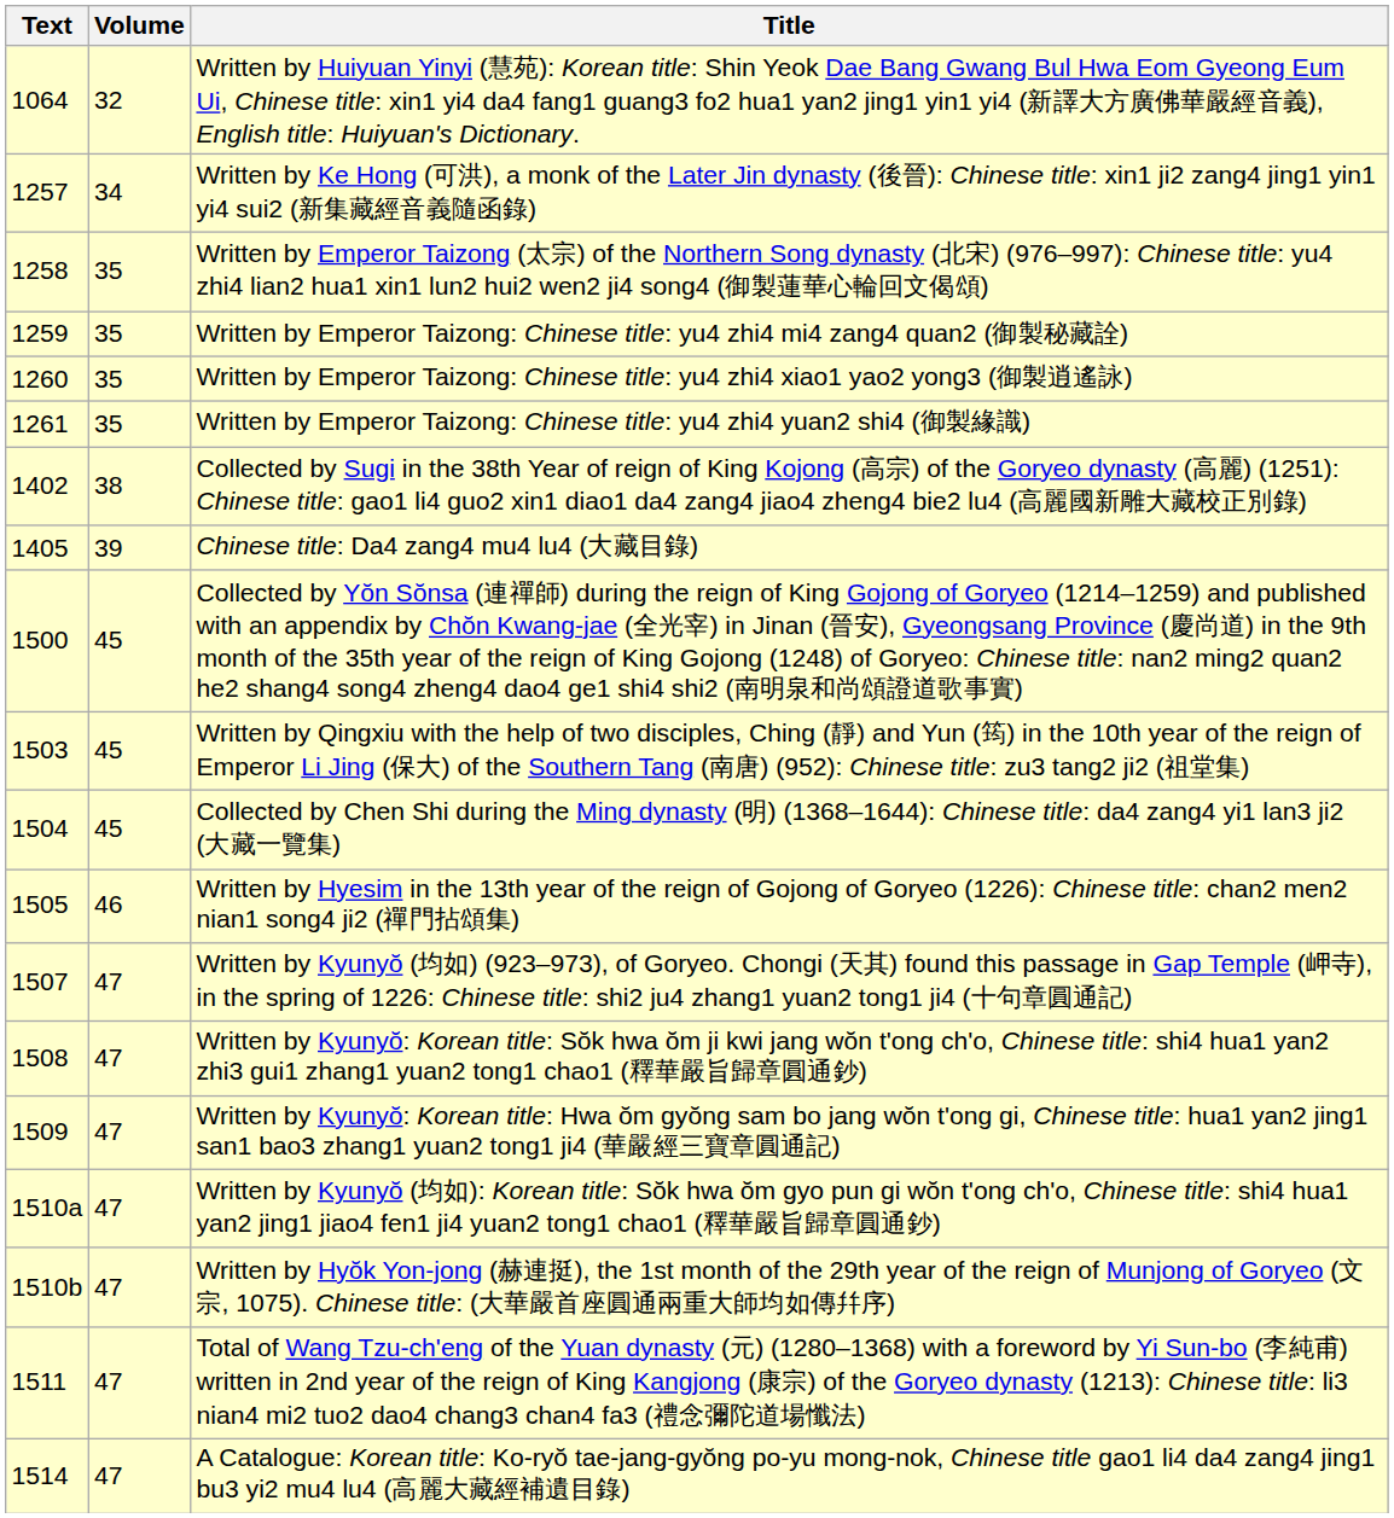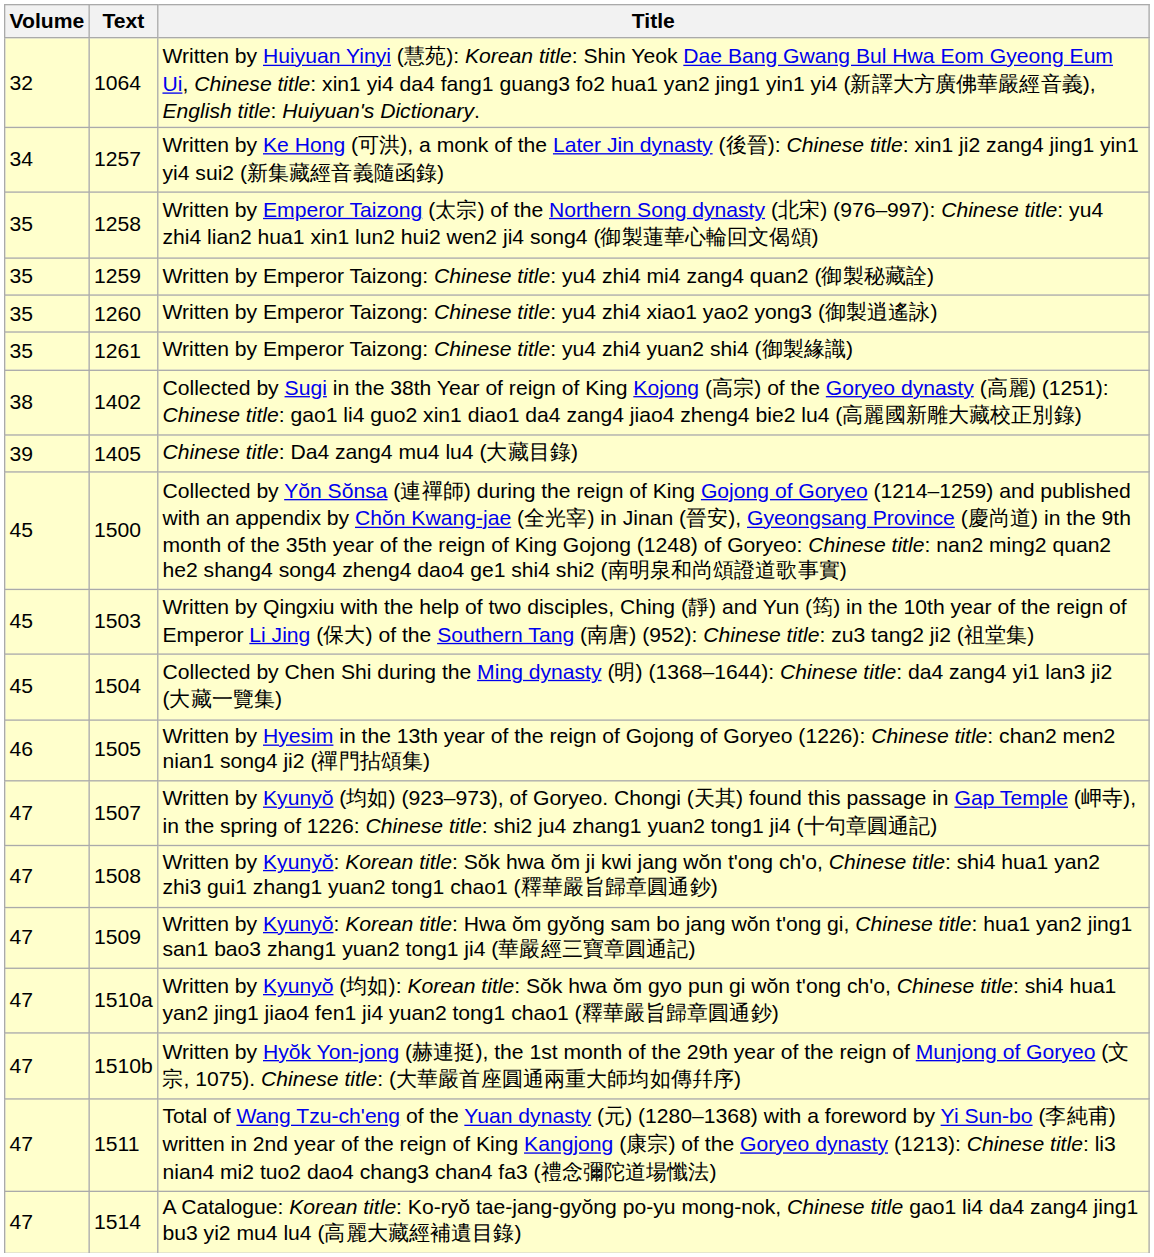columns swapped: Volume <-> Text
